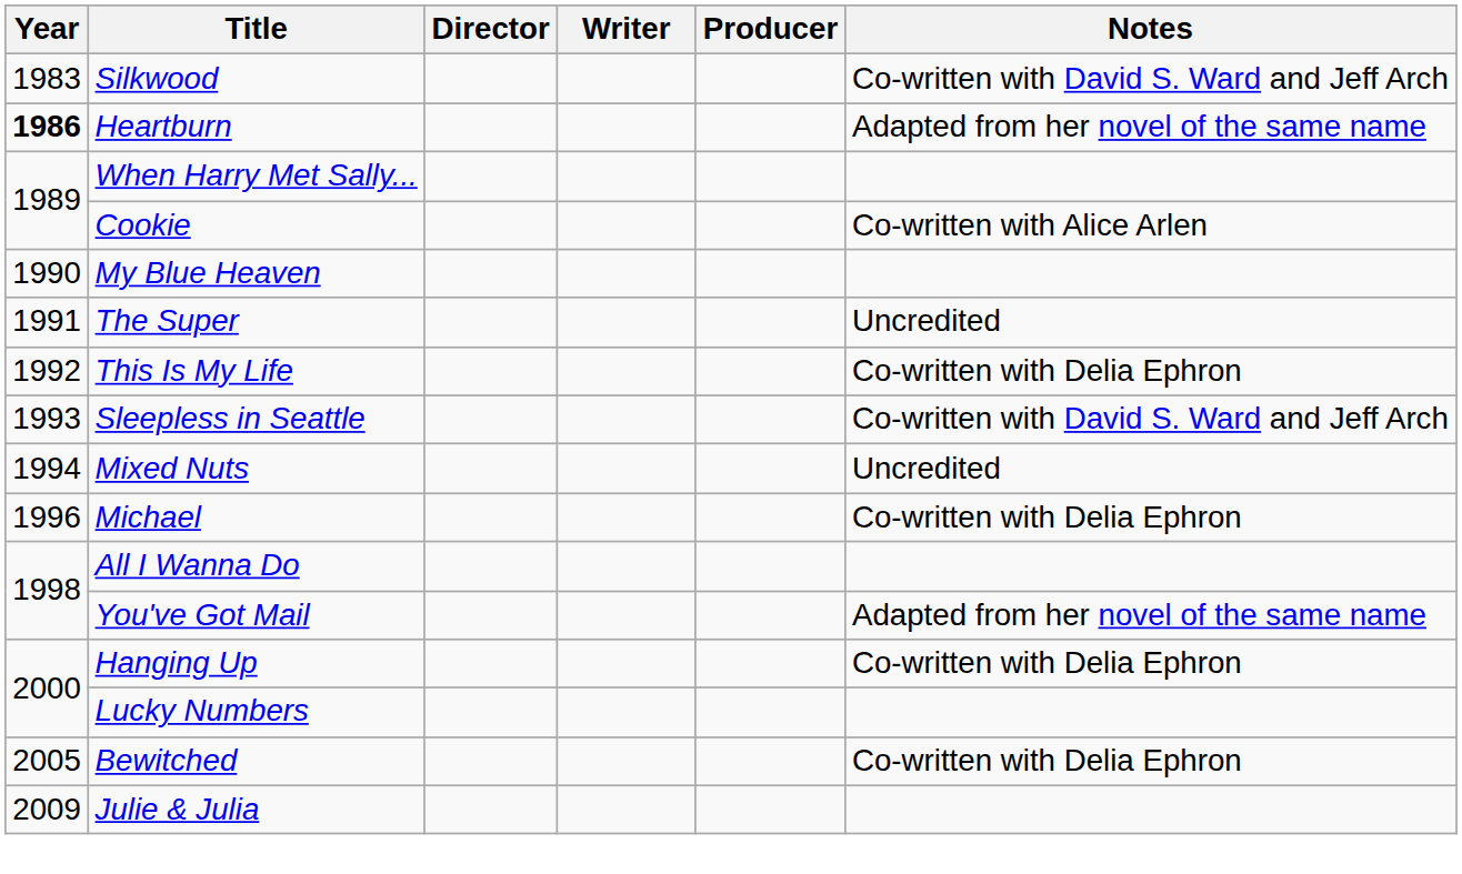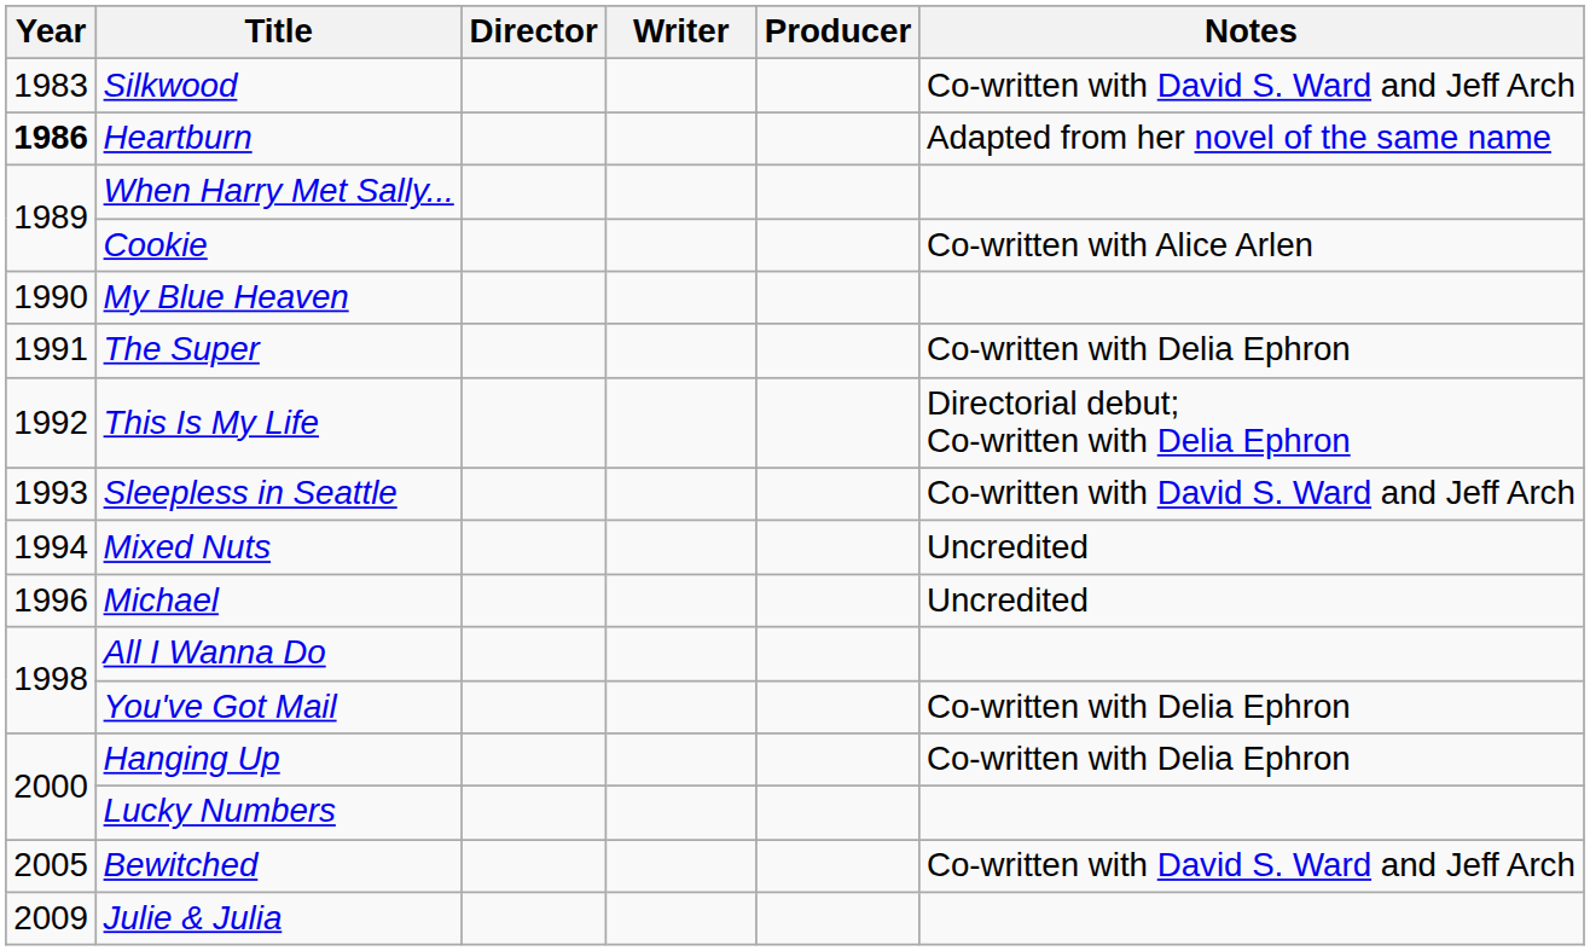The Super | Notes: Uncredited -> Co-written with Delia Ephron
This Is My Life | Notes: Co-written with Delia Ephron -> Directorial debut; Co-written with Delia Ephron
Michael | Notes: Co-written with Delia Ephron -> Uncredited
You've Got Mail | Notes: Adapted from her novel of the same name -> Co-written with Delia Ephron
Bewitched | Notes: Co-written with Delia Ephron -> Co-written with David S. Ward and Jeff Arch
